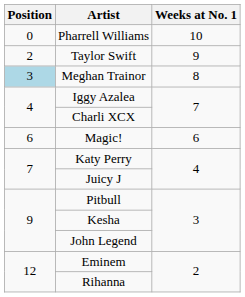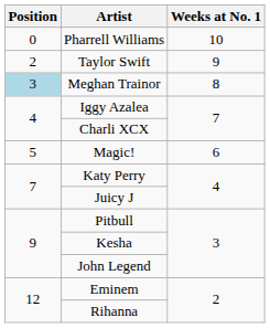Magic! | Position: 6 -> 5
